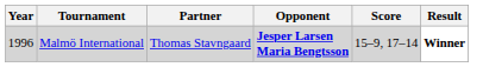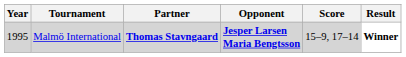Malmö International | Year: 1996 -> 1995
Malmö International | Partner: normal -> bold
